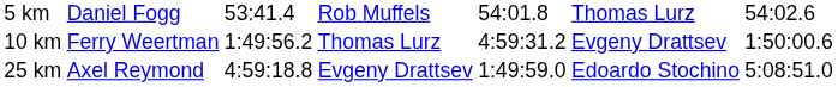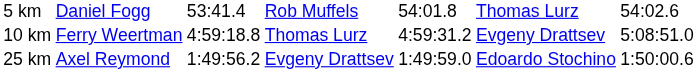10 km | column 3: 1:49:56.2 -> 4:59:18.8
10 km | column 7: 1:50:00.6 -> 5:08:51.0
25 km | column 3: 4:59:18.8 -> 1:49:56.2
25 km | column 7: 5:08:51.0 -> 1:50:00.6
